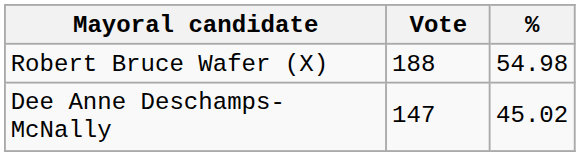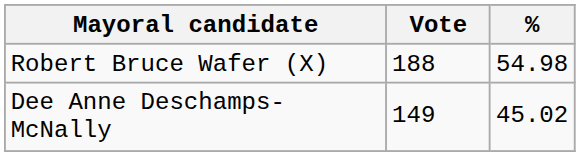Dee Anne Deschamps-McNally | Vote: 147 -> 149
